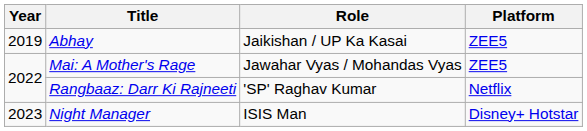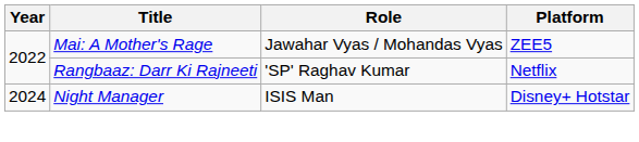- row: 2019 | Abhay | Jaikishan / UP Ka Kasai | ZEE5
Night Manager | Year: 2023 -> 2024
